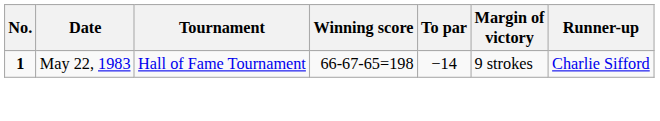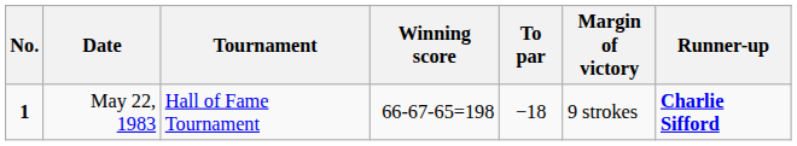May 22, 1983 | To par: −14 -> −18
May 22, 1983 | Runner-up: normal -> bold
